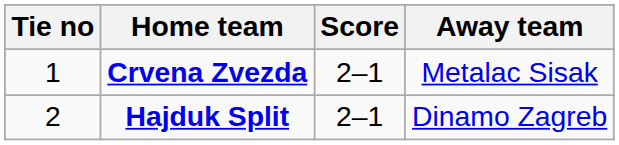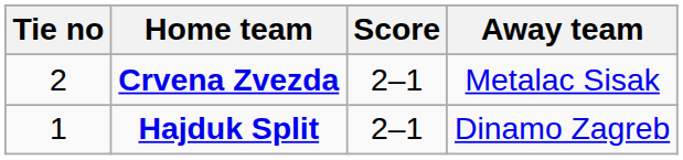Crvena Zvezda | Tie no: 1 -> 2
Hajduk Split | Tie no: 2 -> 1
